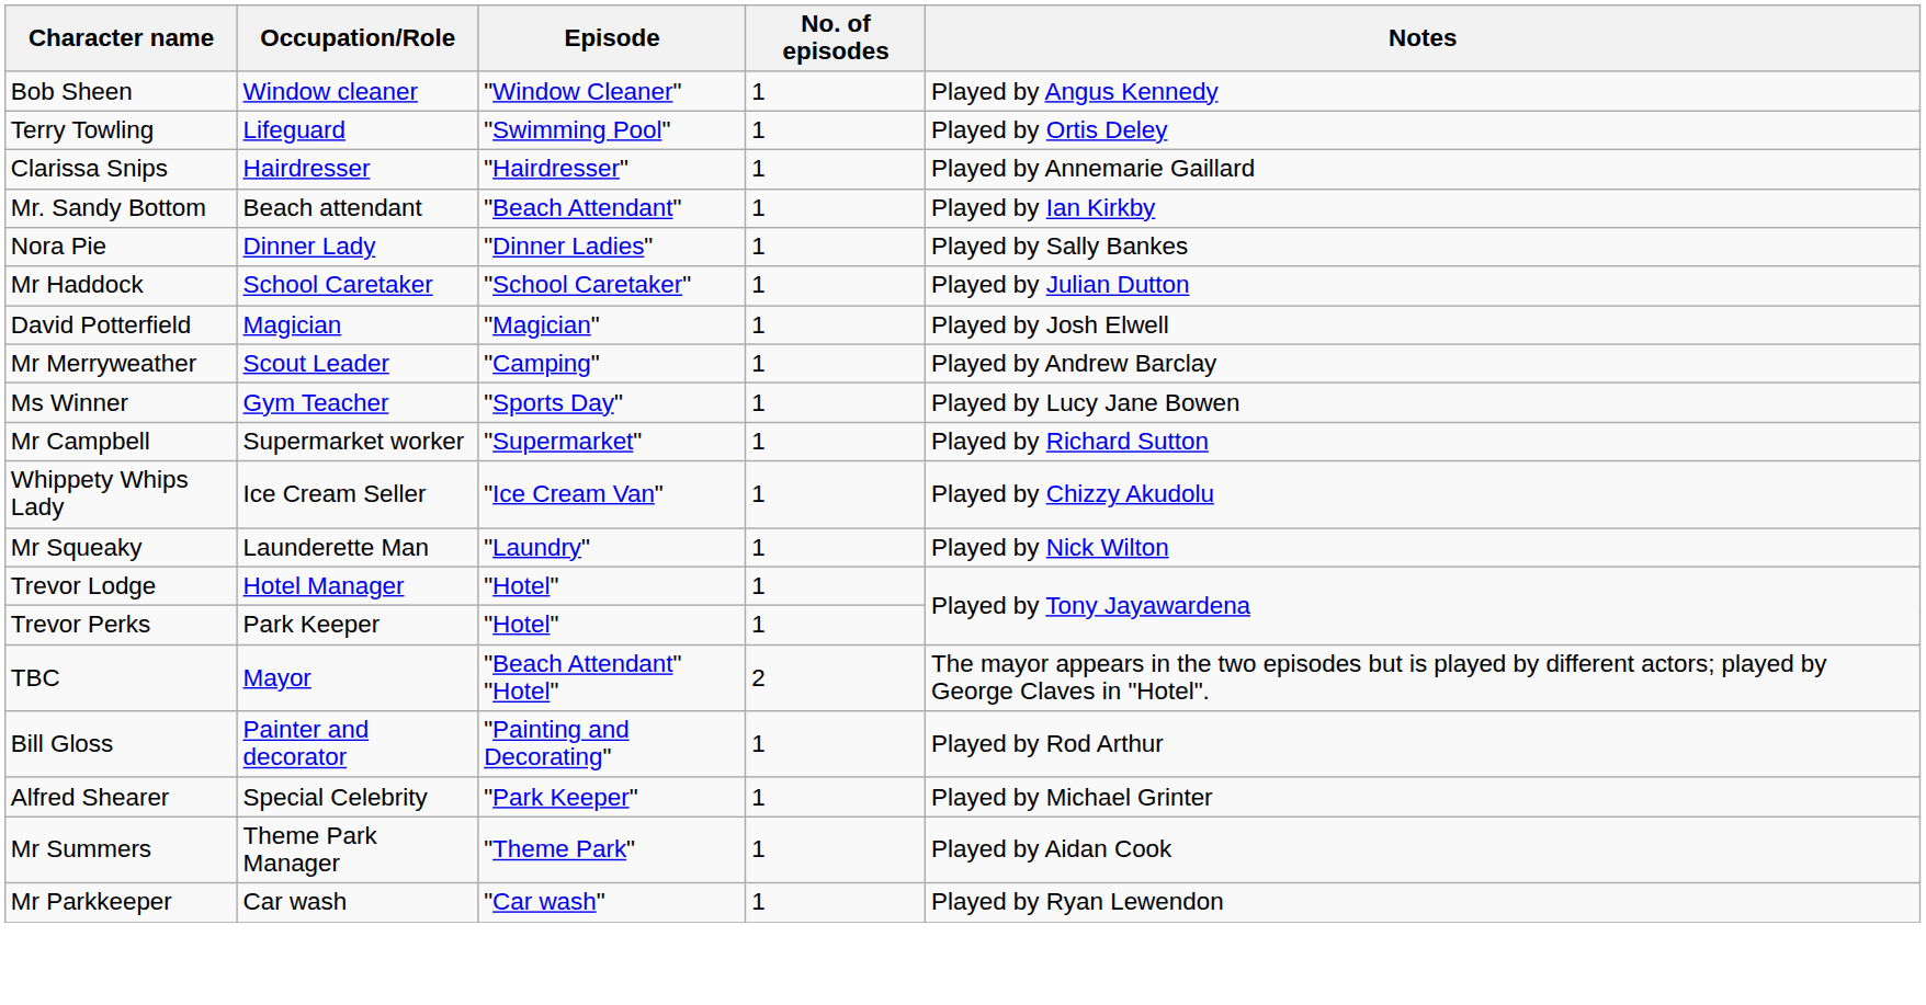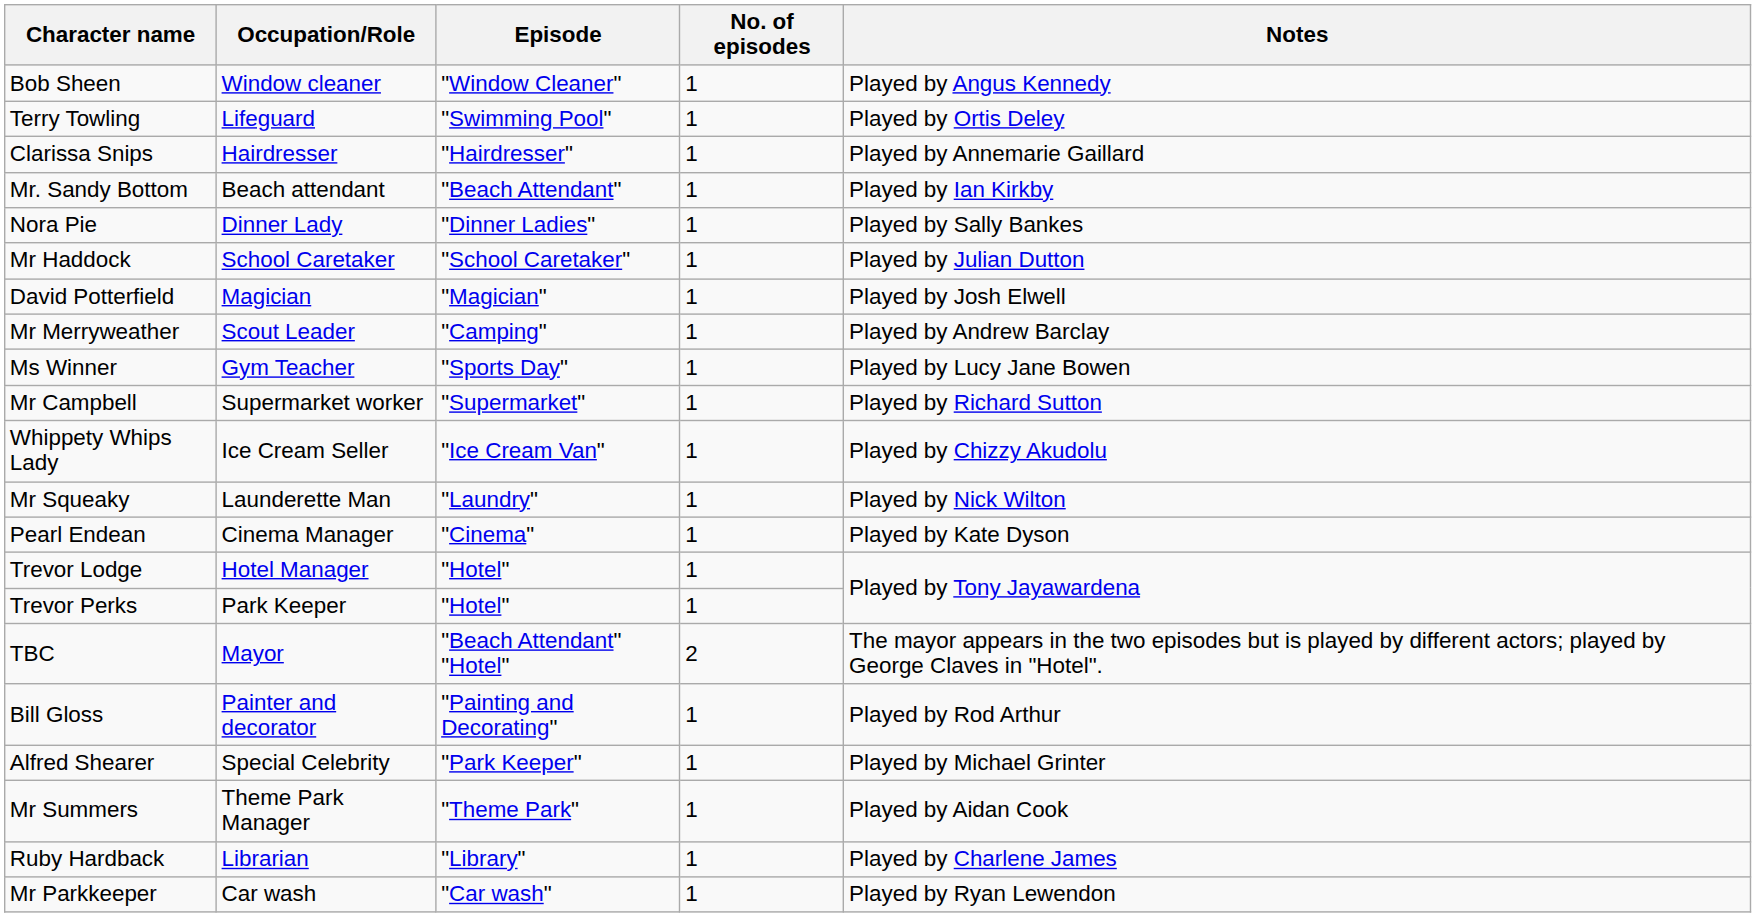+ row: Pearl Endean | Cinema Manager | "Cinema" | 1 | Played by Kate Dyson
+ row: Ruby Hardback | Librarian | "Library" | 1 | Played by Charlene James
